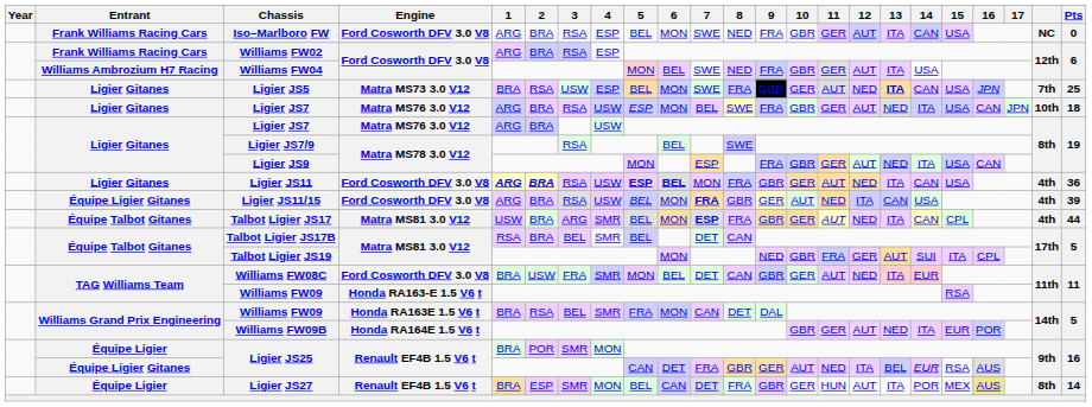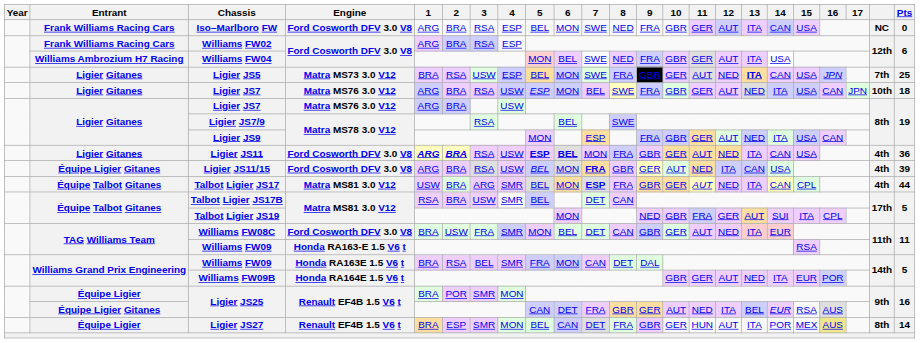Talbot Ligier JS17B | 3: BEL -> USW
